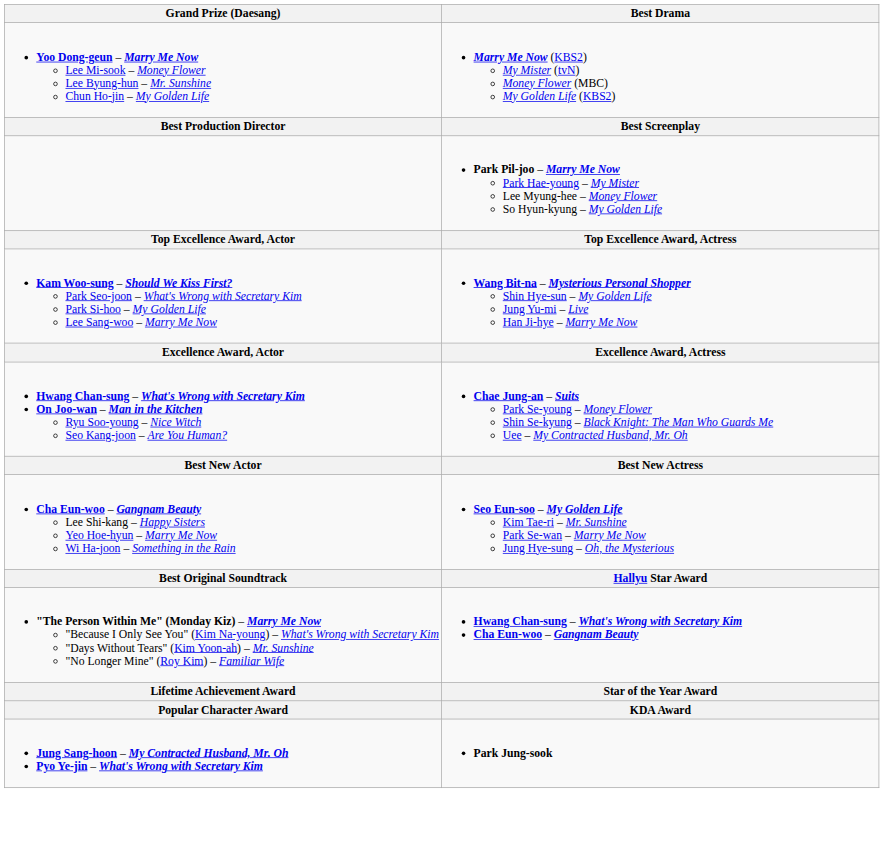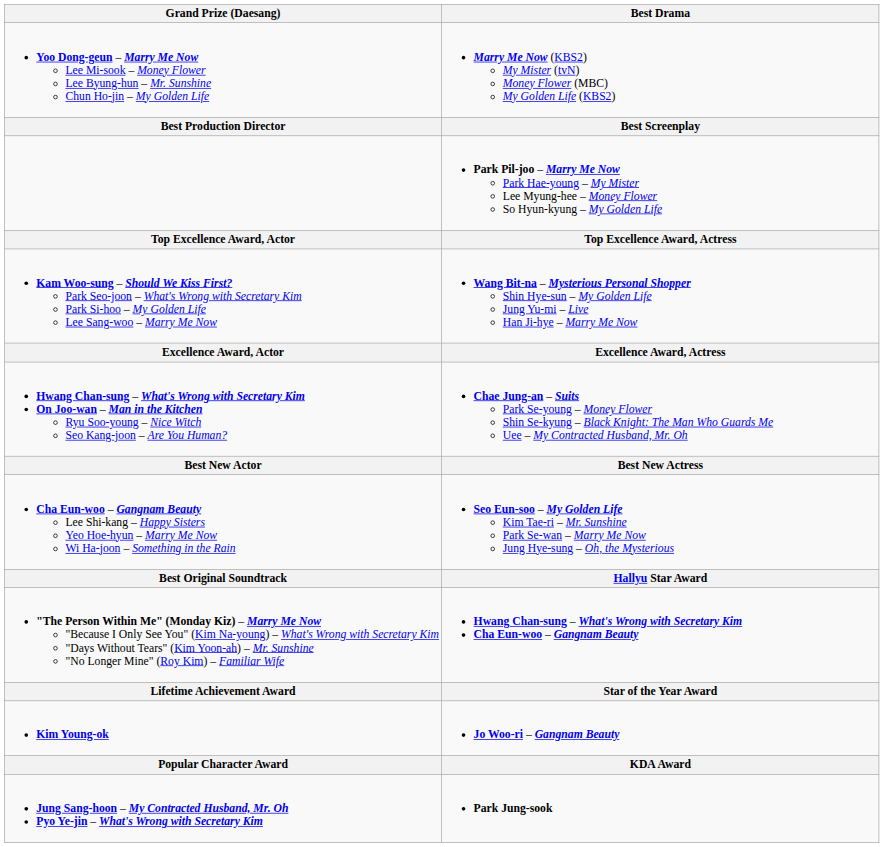+ row: Kim Young-ok | Jo Woo-ri – Gangnam Beauty
